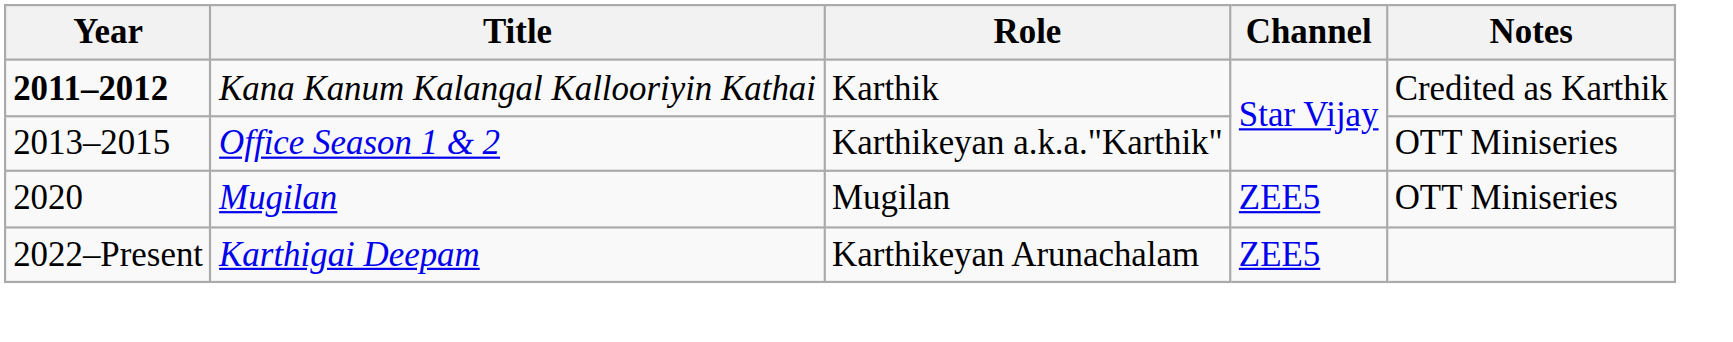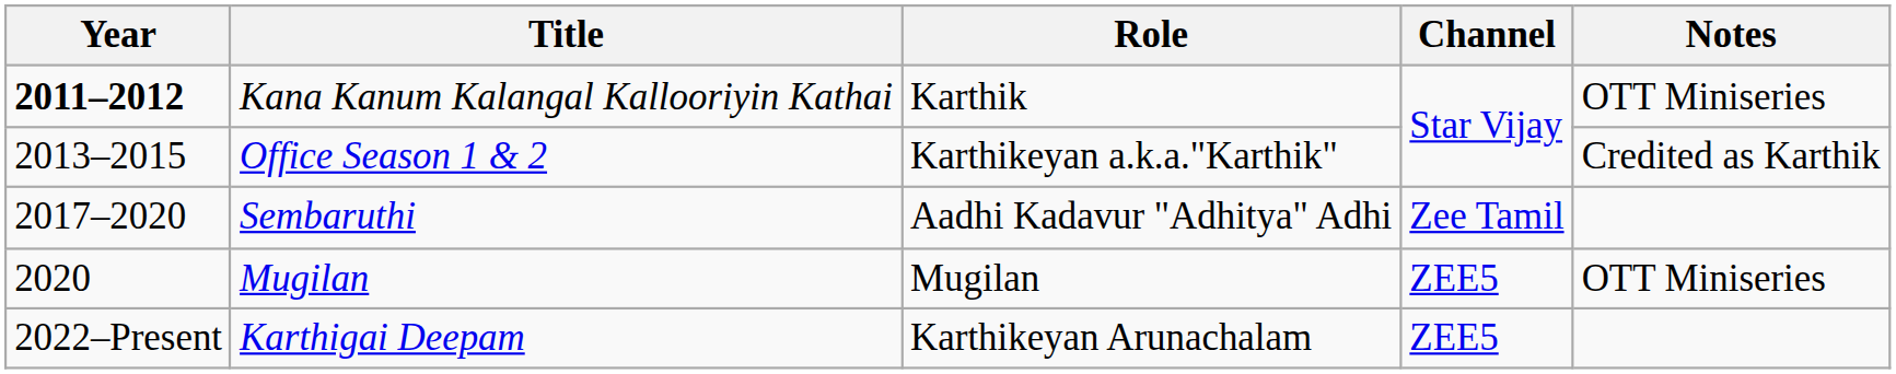Kana Kanum Kalangal Kallooriyin Kathai | Notes: Credited as Karthik -> OTT Miniseries
Office Season 1 & 2 | Notes: OTT Miniseries -> Credited as Karthik
+ row: 2017–2020 | Sembaruthi | Aadhi Kadavur "Adhitya" Adhi | Zee Tamil
